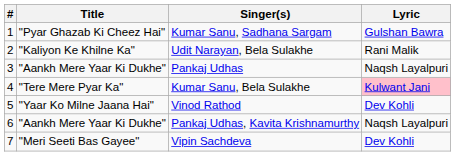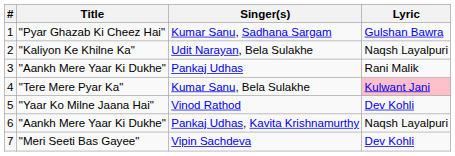Udit Narayan, Bela Sulakhe | Lyric: Rani Malik -> Naqsh Layalpuri
Pankaj Udhas | Lyric: Naqsh Layalpuri -> Rani Malik
